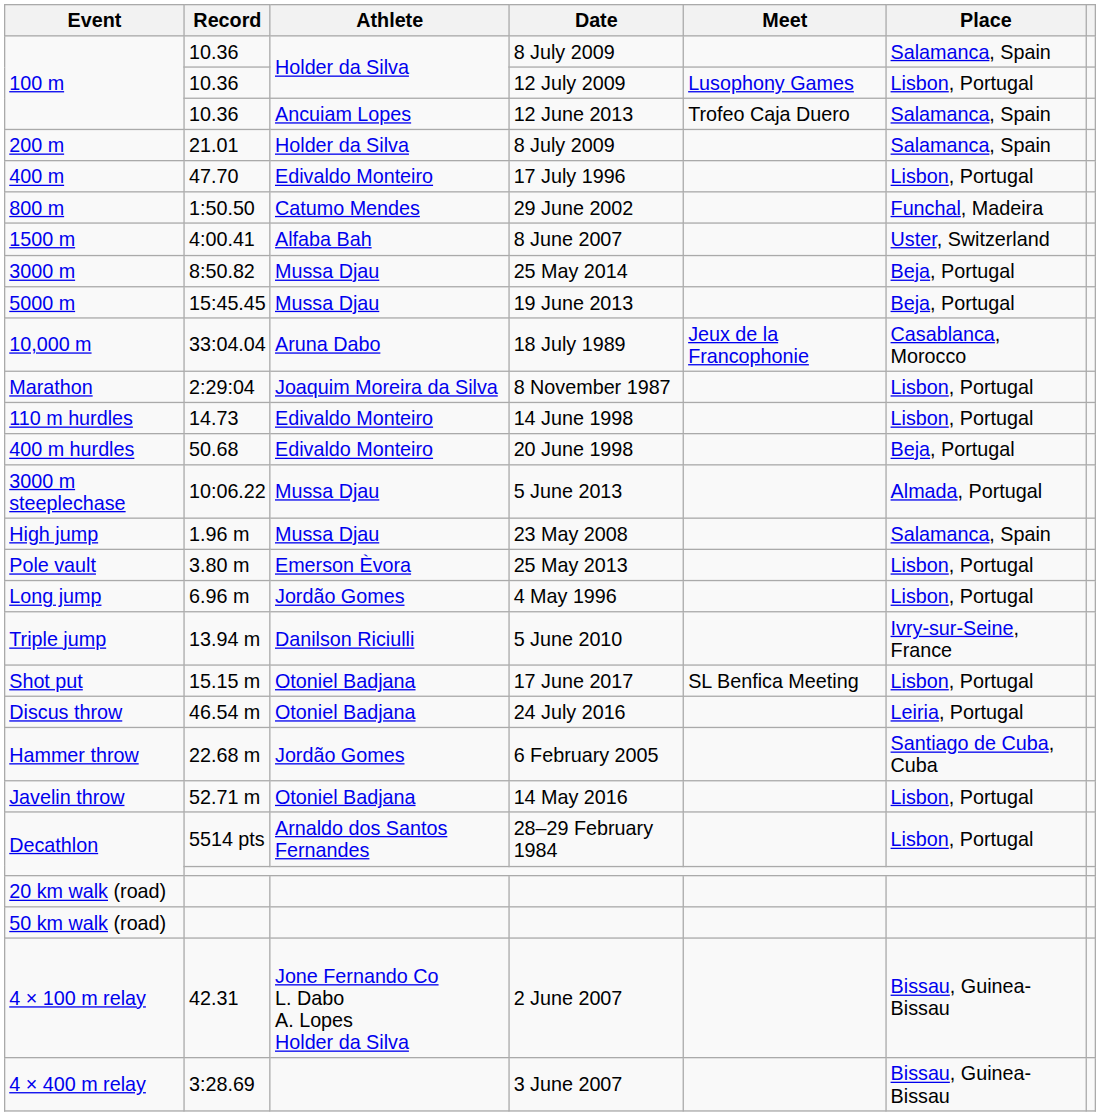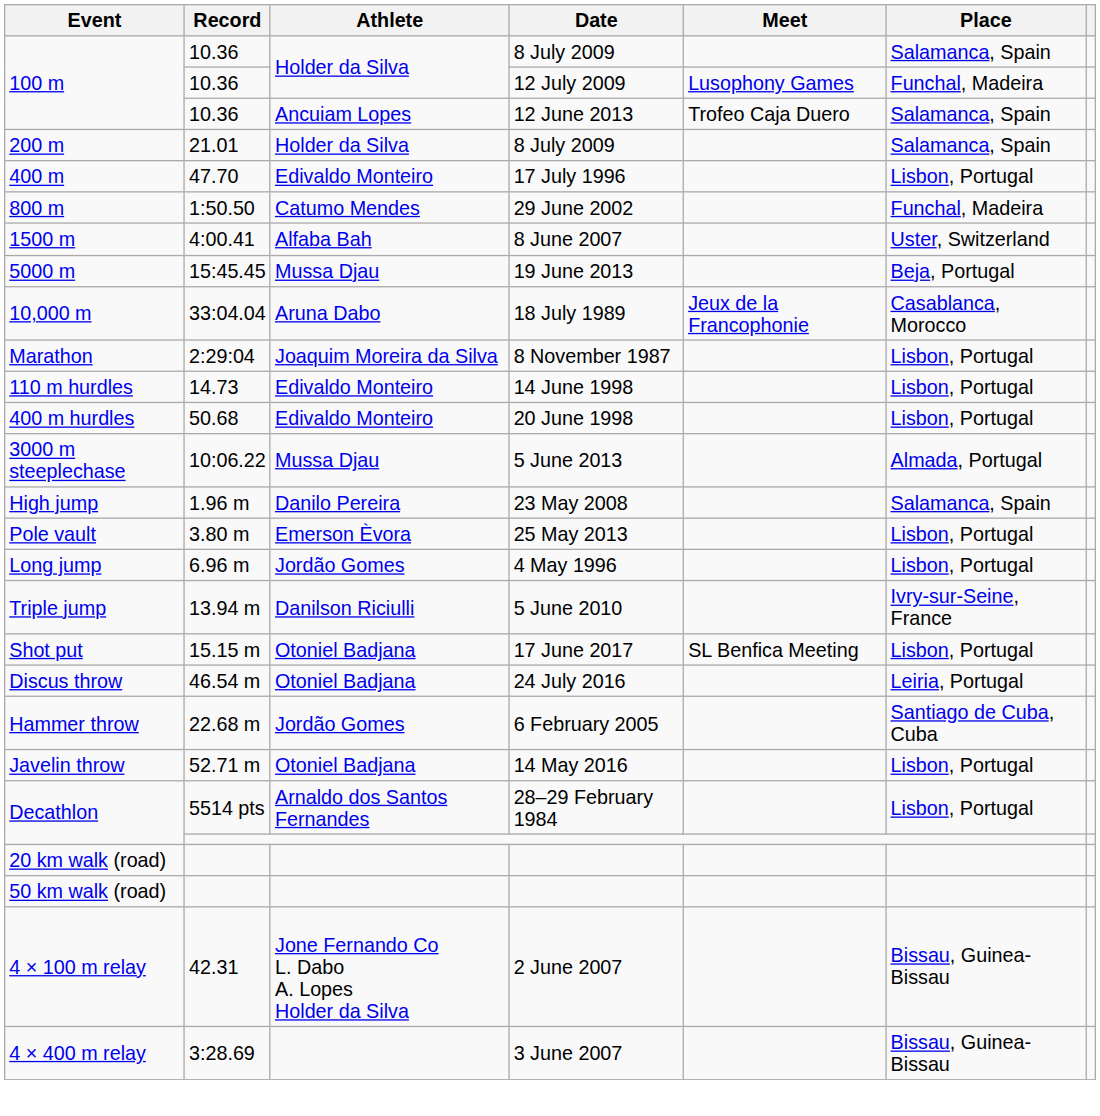100 m / 12 July 2009 | Place: Lisbon, Portugal -> Funchal, Madeira
- row: 3000 m | 8:50.82 | Mussa Djau | 25 May 2014 | Beja, Portugal
400 m hurdles | Place: Beja, Portugal -> Lisbon, Portugal
High jump | Athlete: Mussa Djau -> Danilo Pereira
